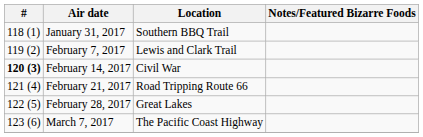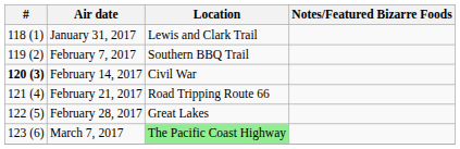January 31, 2017 | Location: Southern BBQ Trail -> Lewis and Clark Trail
February 7, 2017 | Location: Lewis and Clark Trail -> Southern BBQ Trail
March 7, 2017 | Location: no background -> lightgreen background
